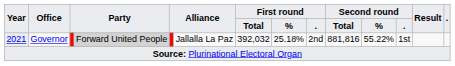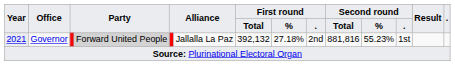2021 | First round / Total: 392,032 -> 392,132
2021 | First round / %: 25.18% -> 27.18%
2021 | Second round / %: 55.22% -> 55.23%
